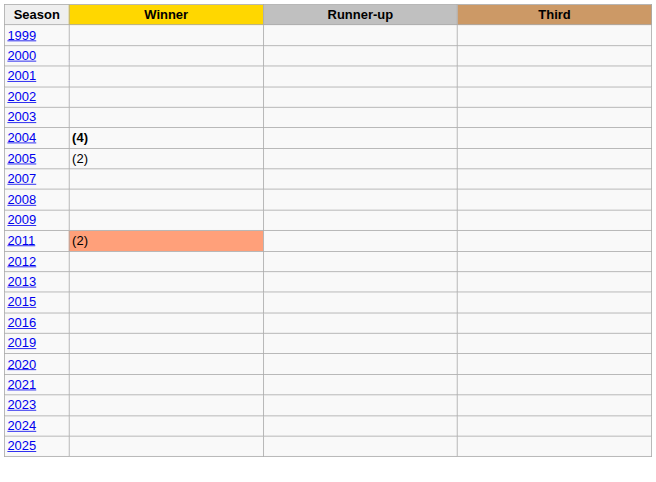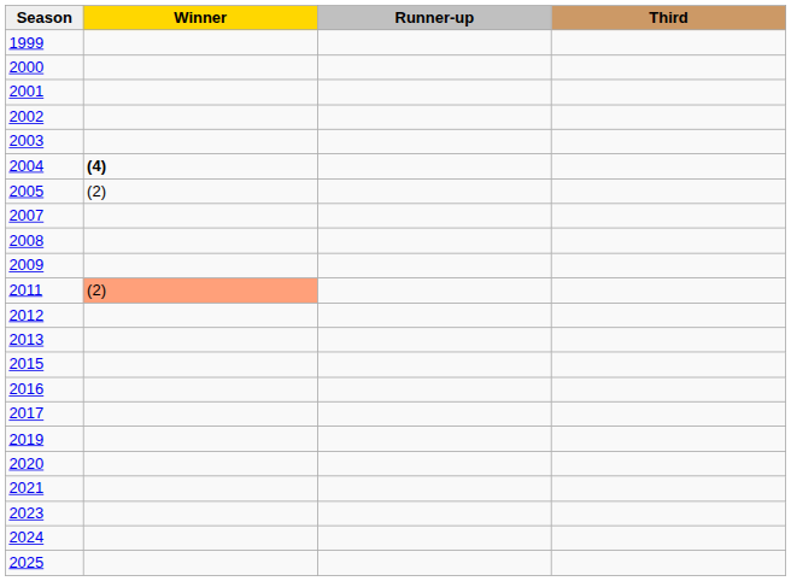+ row: 2017
